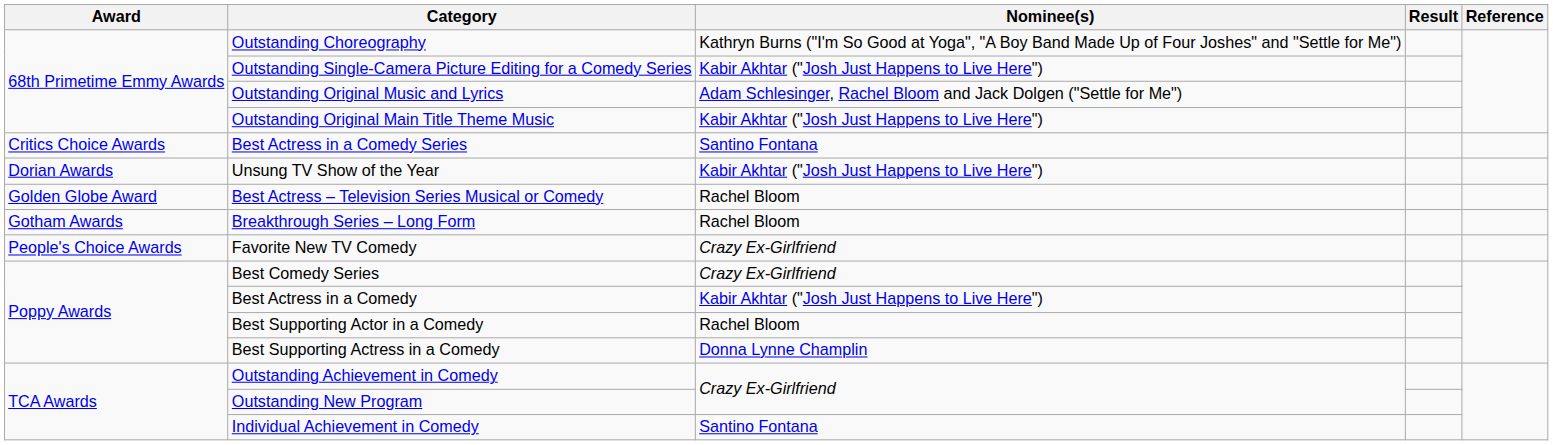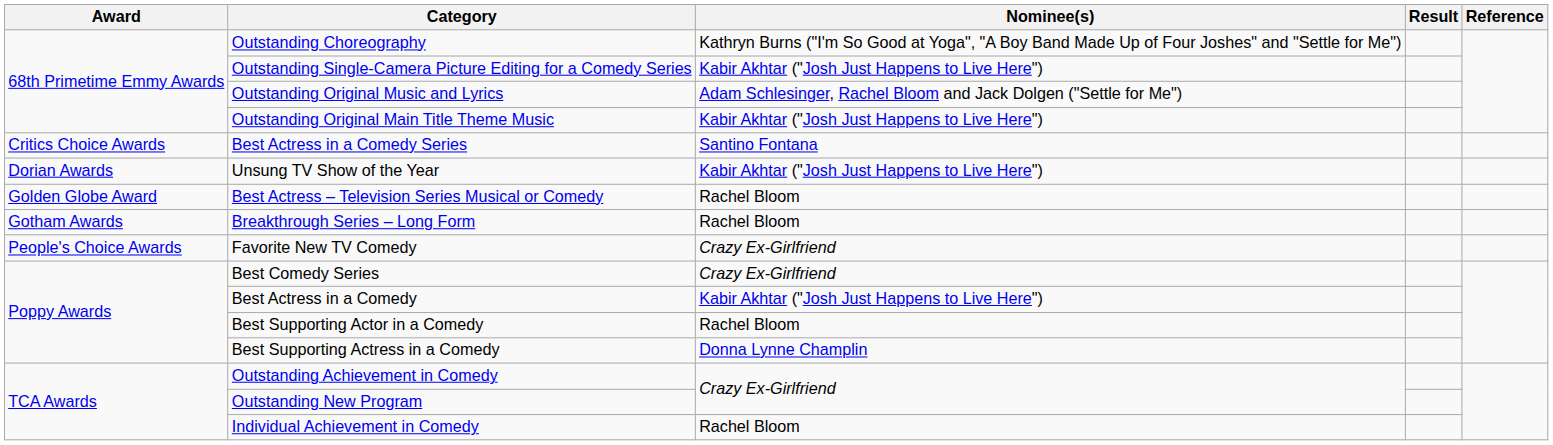Individual Achievement in Comedy | Nominee(s): Santino Fontana -> Rachel Bloom
